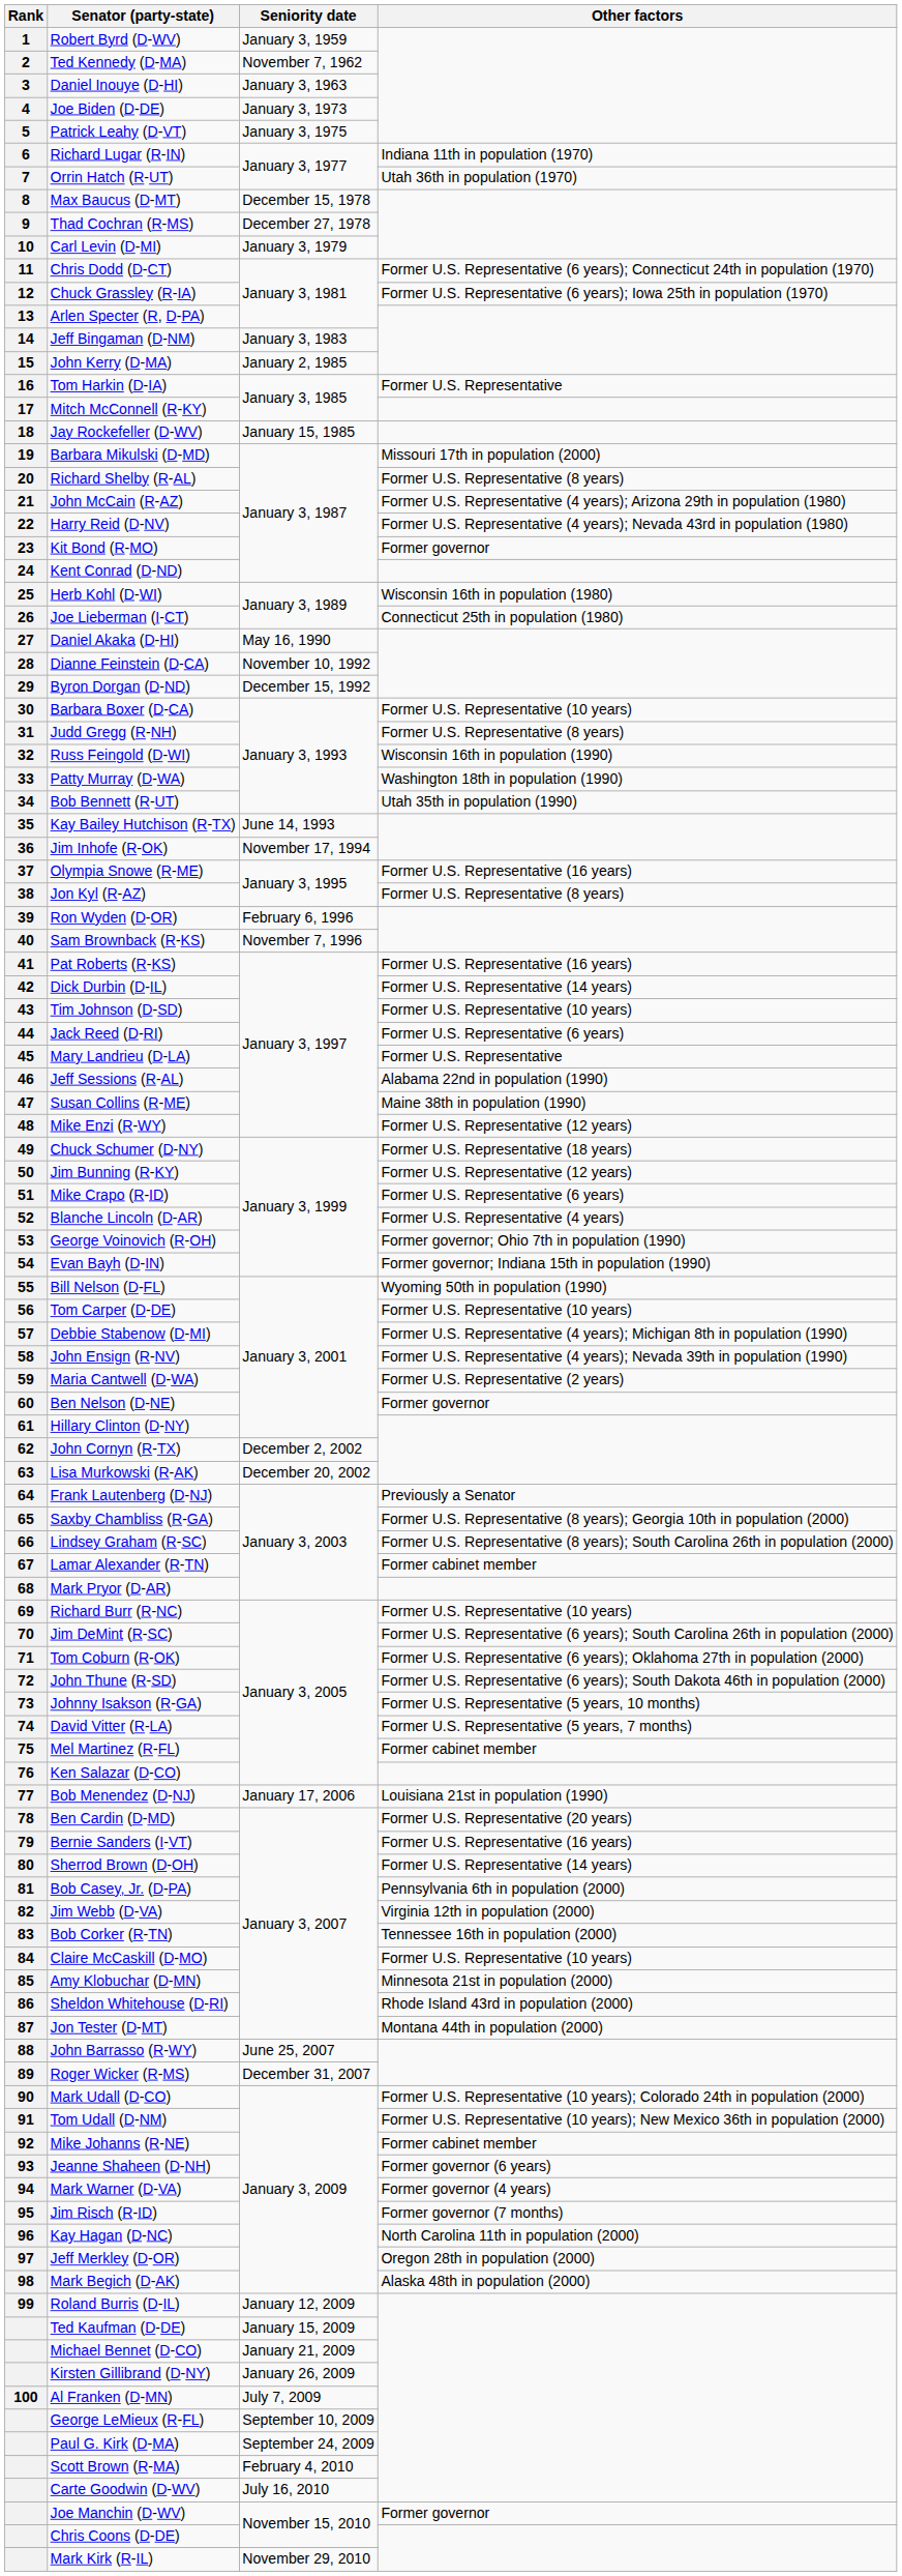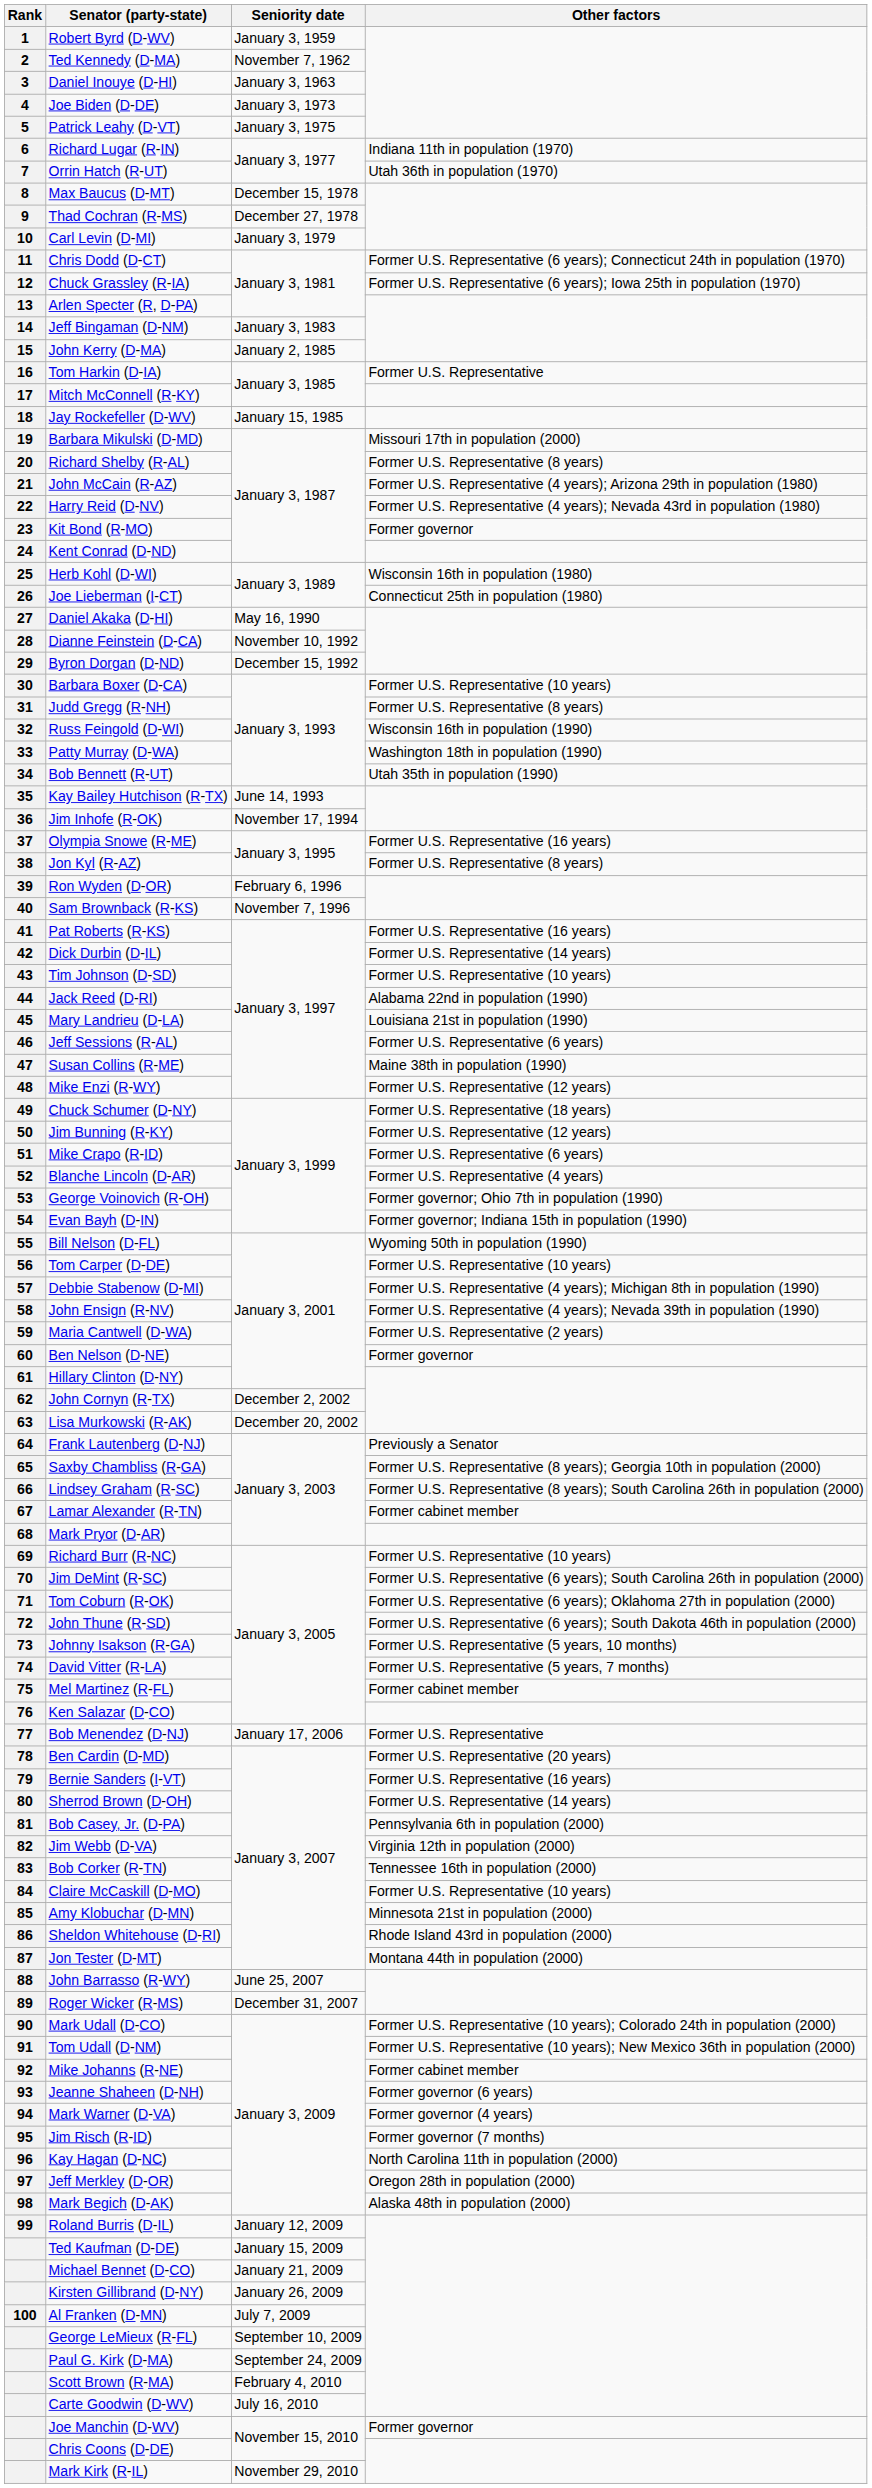Jack Reed (D-RI) | Other factors: Former U.S. Representative (6 years) -> Alabama 22nd in population (1990)
Mary Landrieu (D-LA) | Other factors: Former U.S. Representative -> Louisiana 21st in population (1990)
Jeff Sessions (R-AL) | Other factors: Alabama 22nd in population (1990) -> Former U.S. Representative (6 years)
Bob Menendez (D-NJ) | Other factors: Louisiana 21st in population (1990) -> Former U.S. Representative
